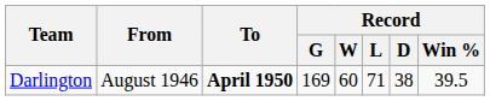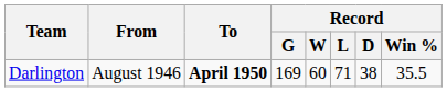Darlington | Record / Win %: 39.5 -> 35.5
